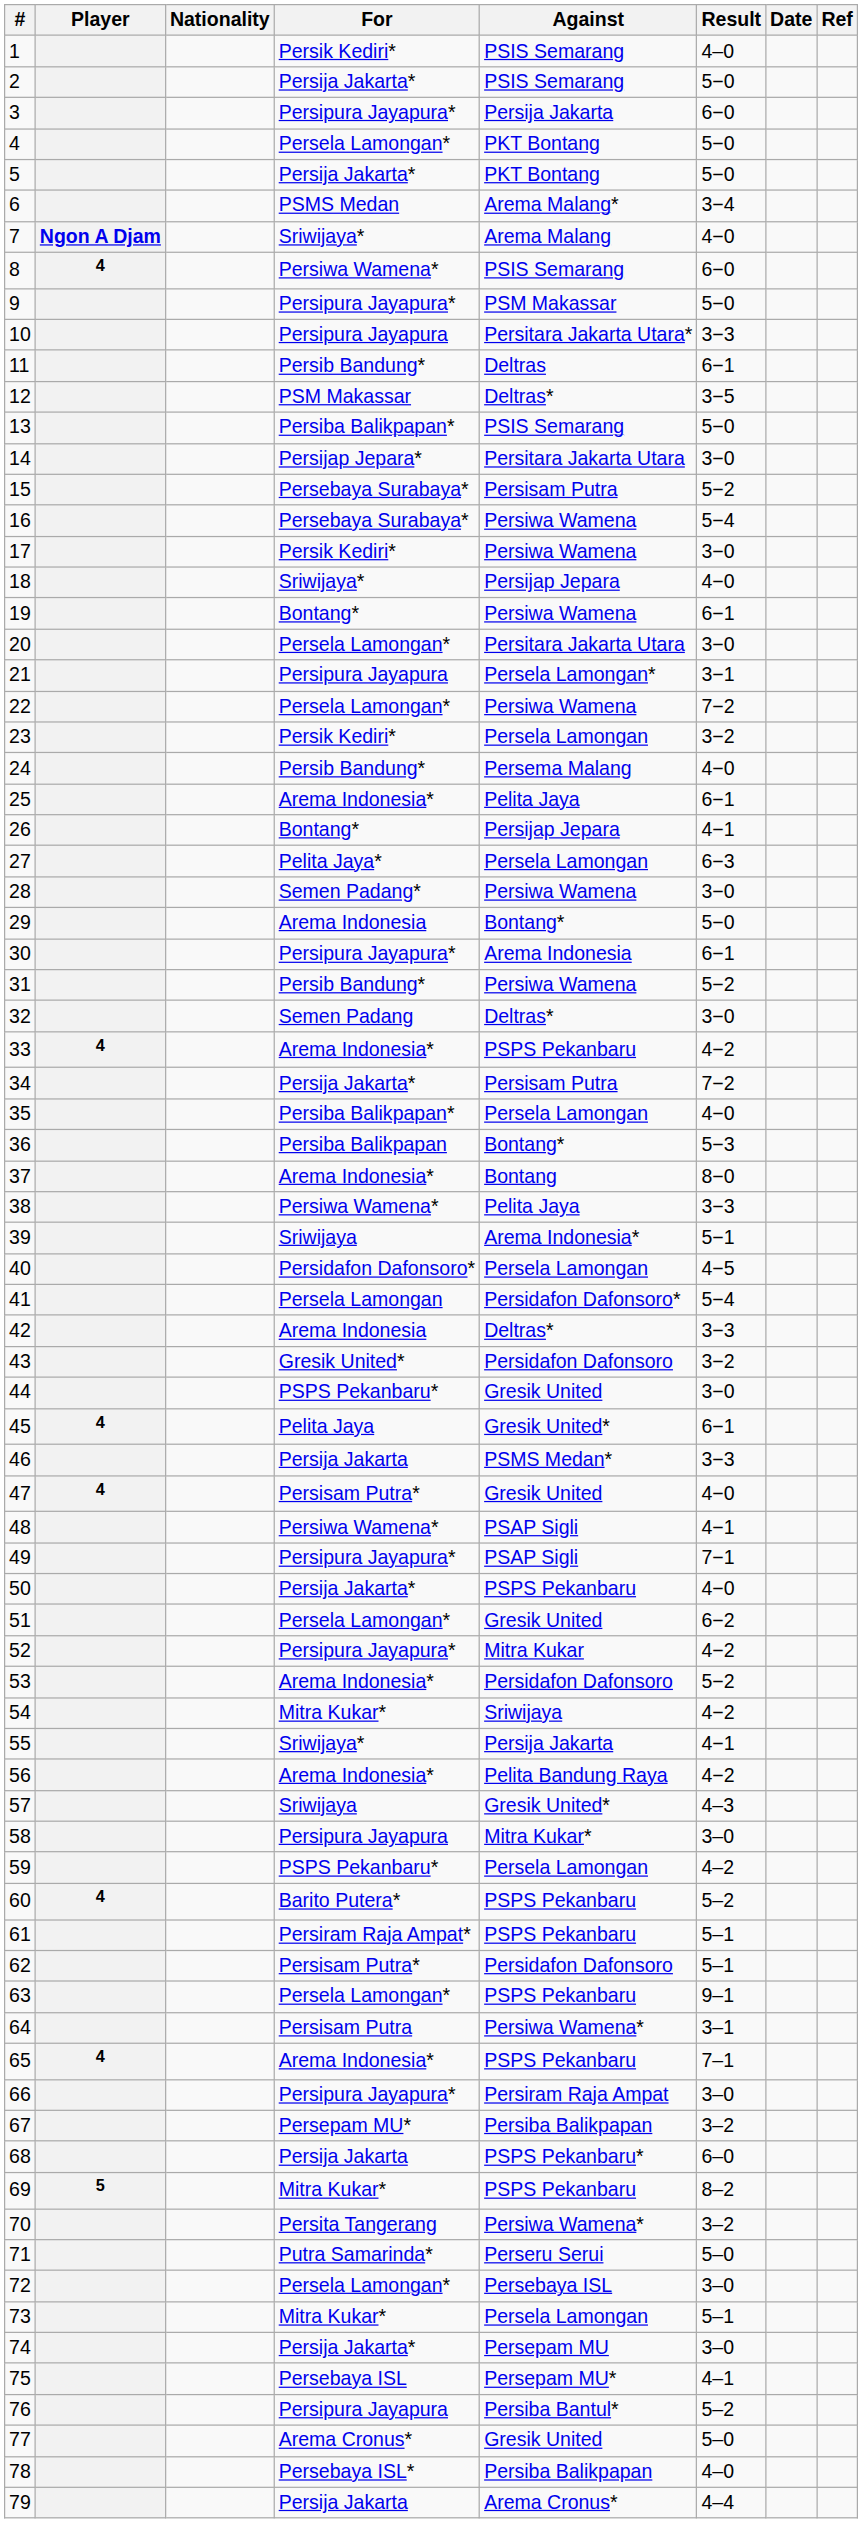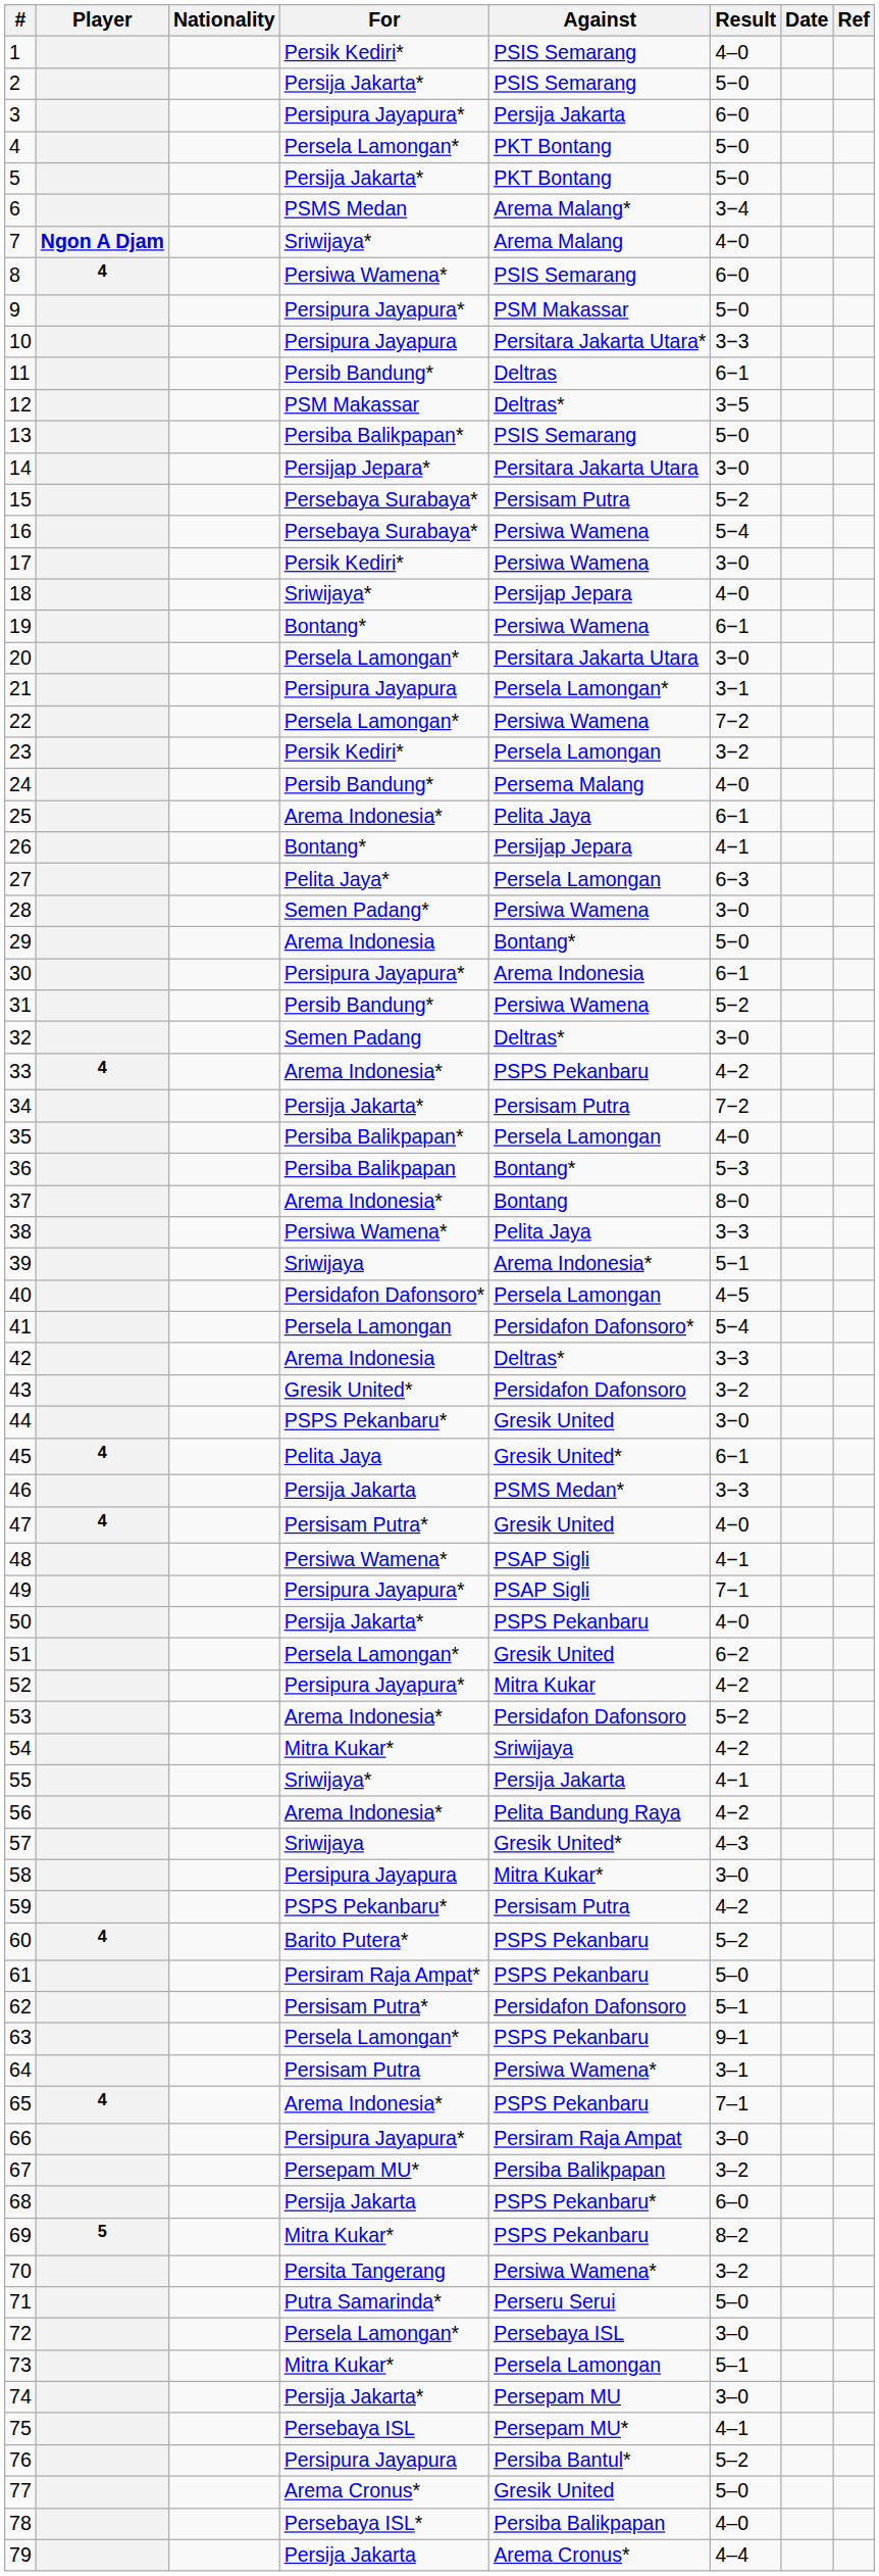59 | Against: Persela Lamongan -> Persisam Putra
61 | Result: 5–1 -> 5–0
